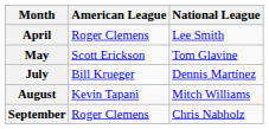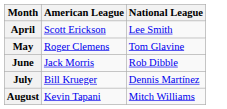April | American League: Roger Clemens -> Scott Erickson
May | American League: Scott Erickson -> Roger Clemens
+ row: June | Jack Morris | Rob Dibble
- row: September | Roger Clemens | Chris Nabholz
